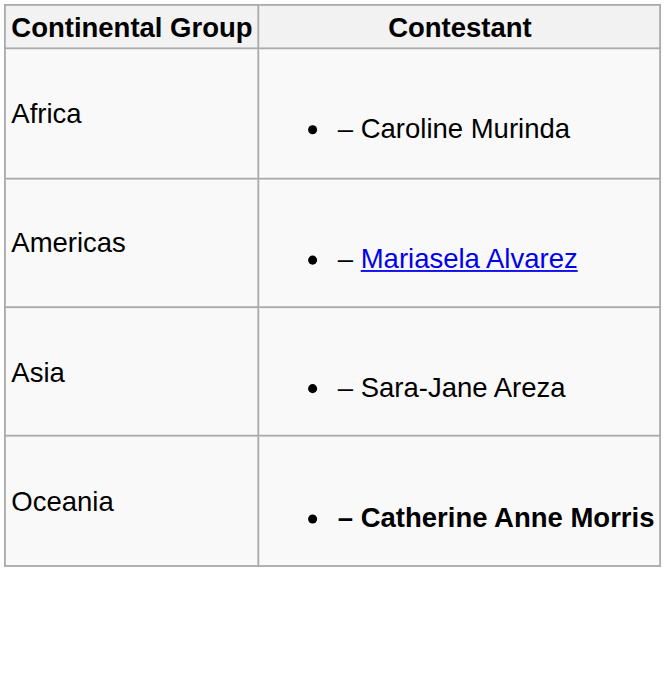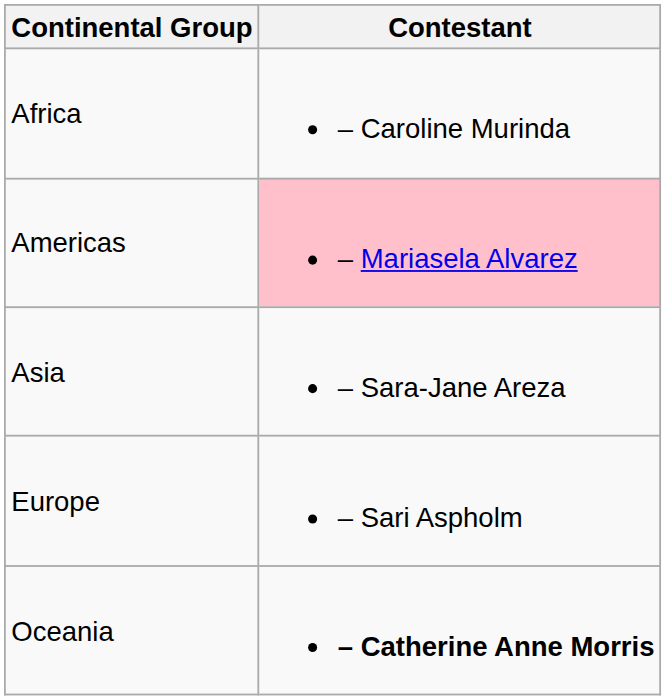Americas | Contestant: no background -> pink background
+ row: Europe | – Sari Aspholm
